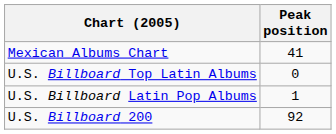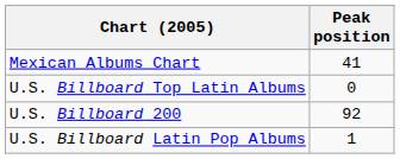rows swapped: U.S. Billboard Latin Pop Albums <-> U.S. Billboard 200
